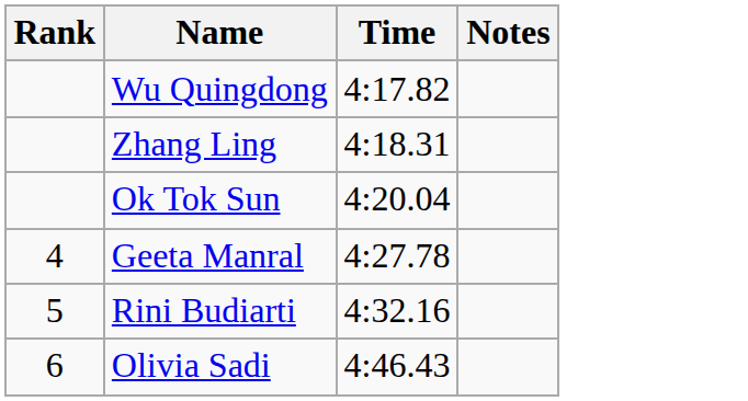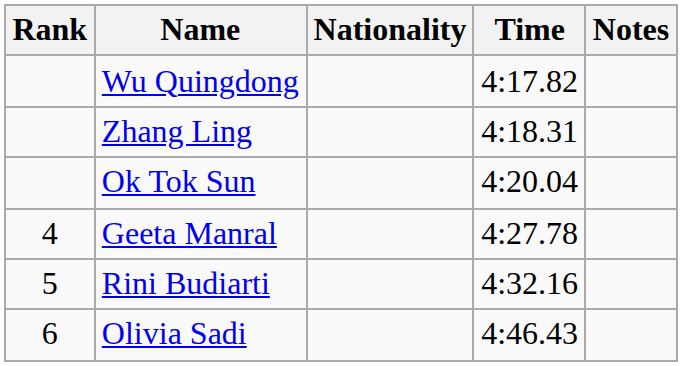+ column: Nationality
